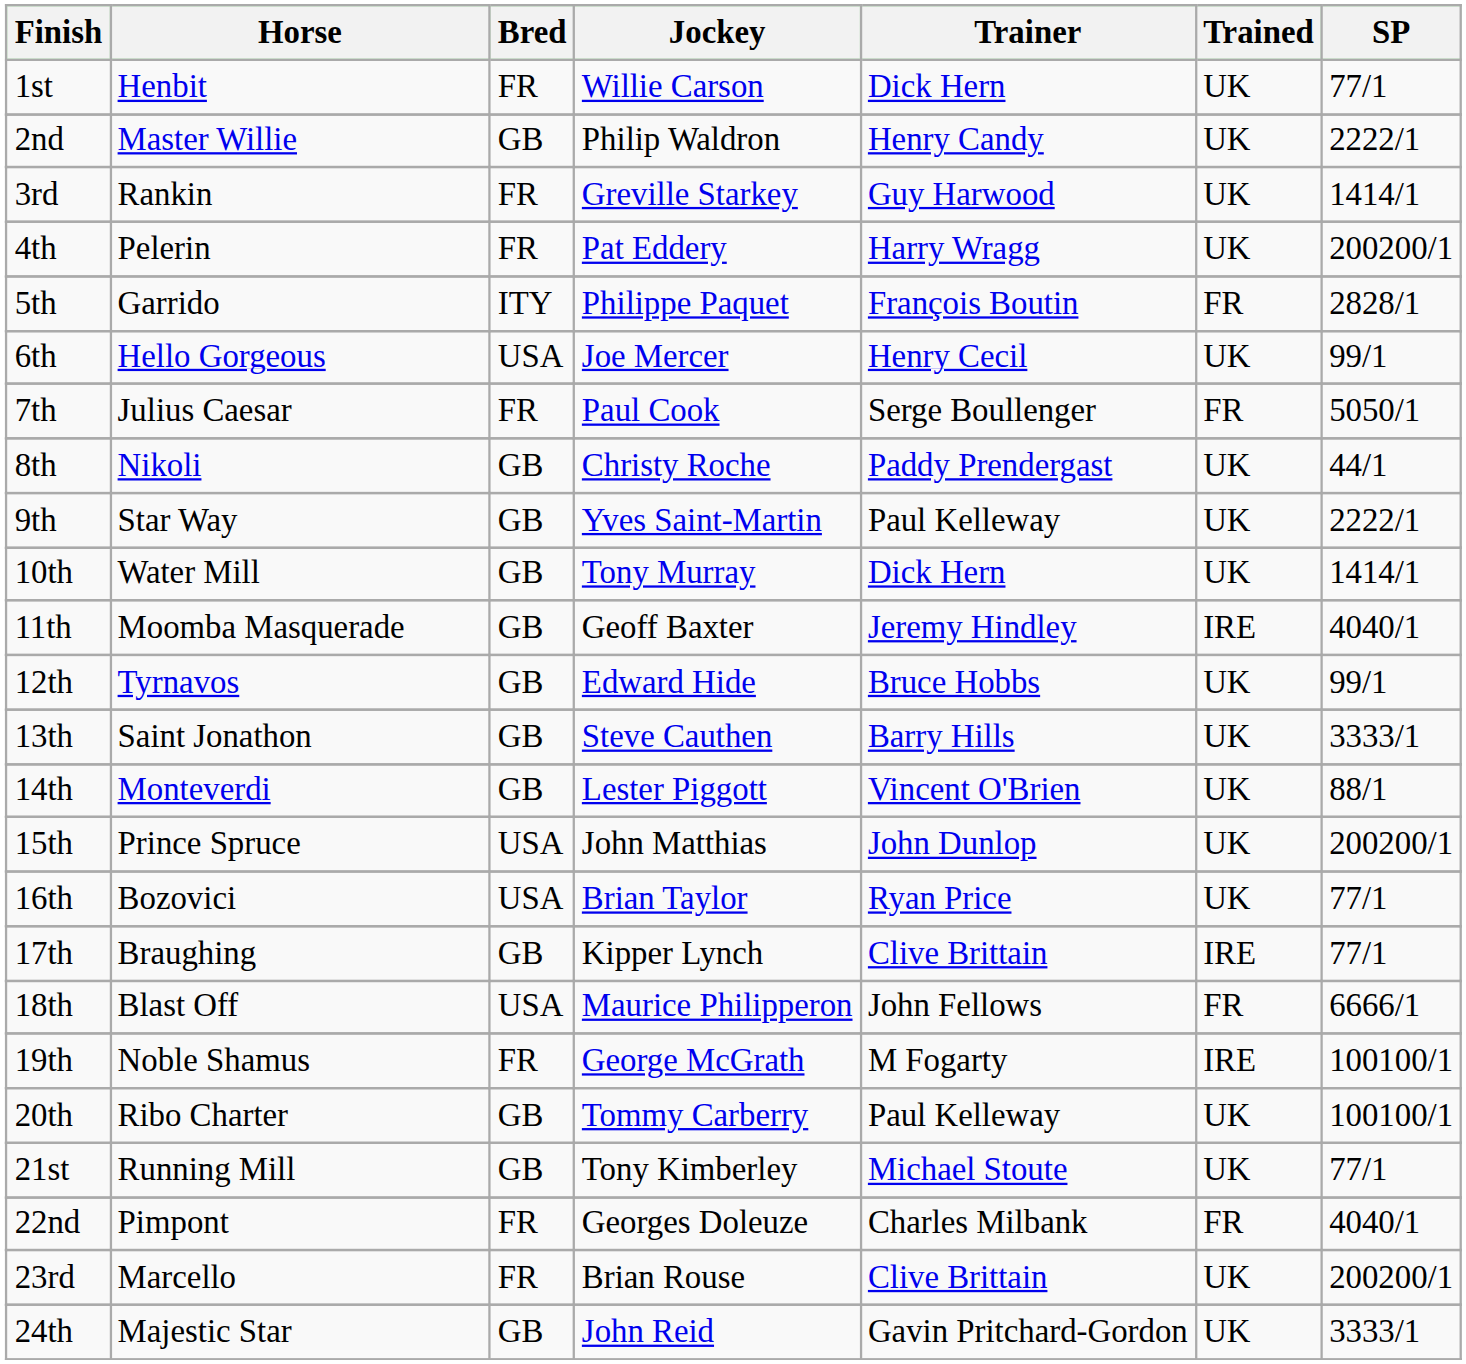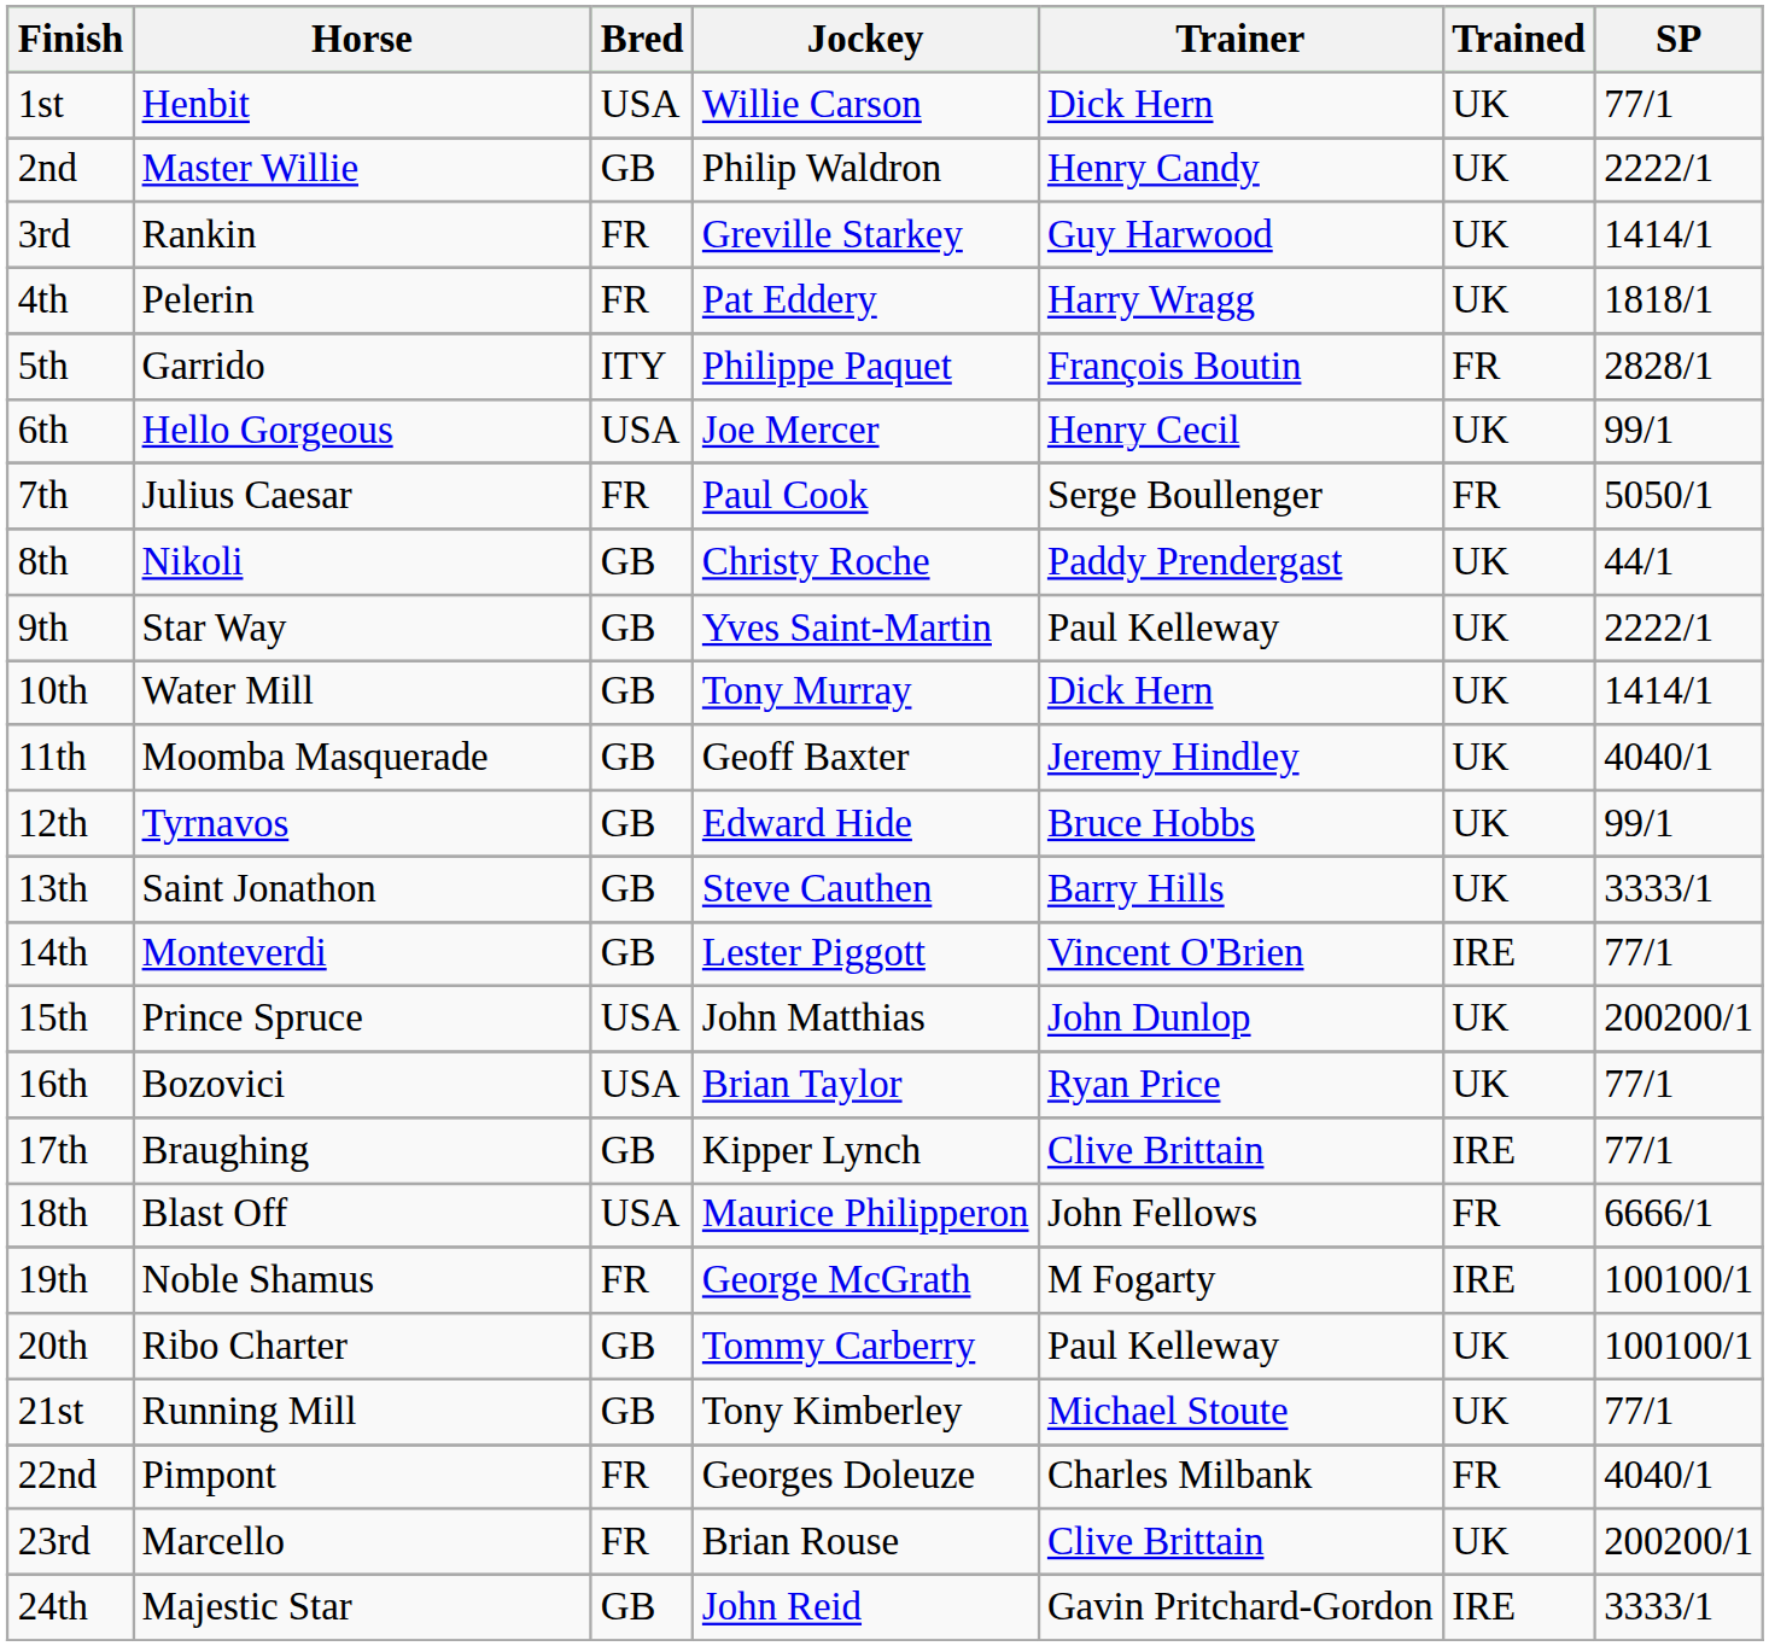1st | Bred: FR -> USA
4th | SP: 200200/1 -> 1818/1
11th | Trained: IRE -> UK
14th | Trained: UK -> IRE
14th | SP: 88/1 -> 77/1
24th | Trained: UK -> IRE
